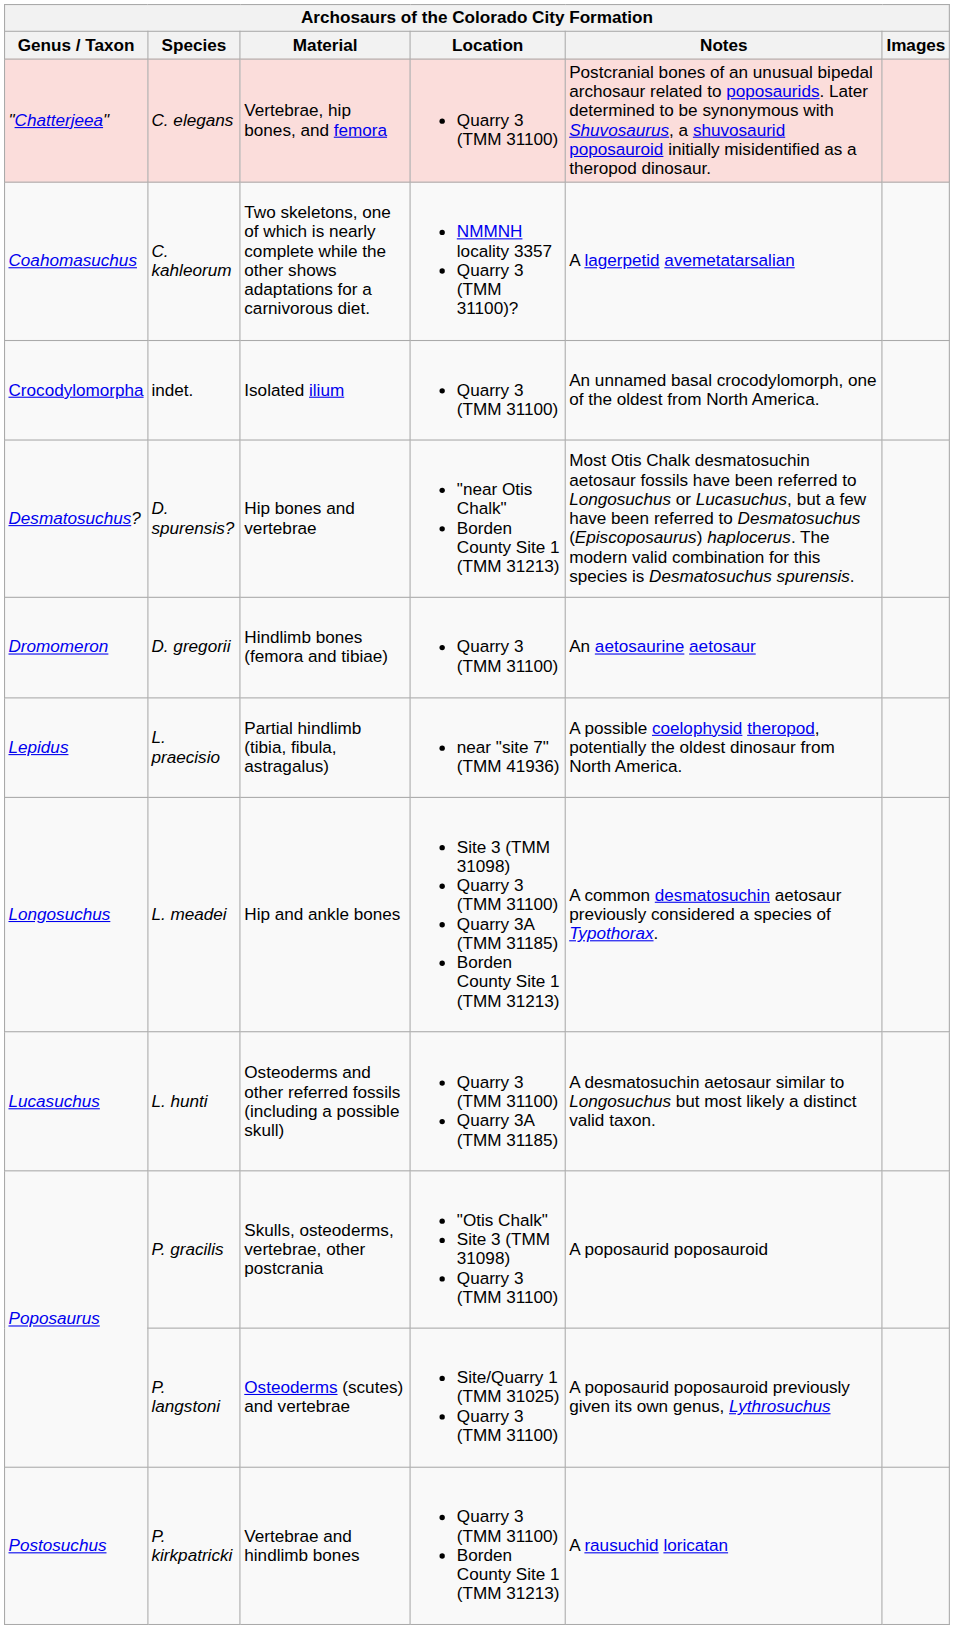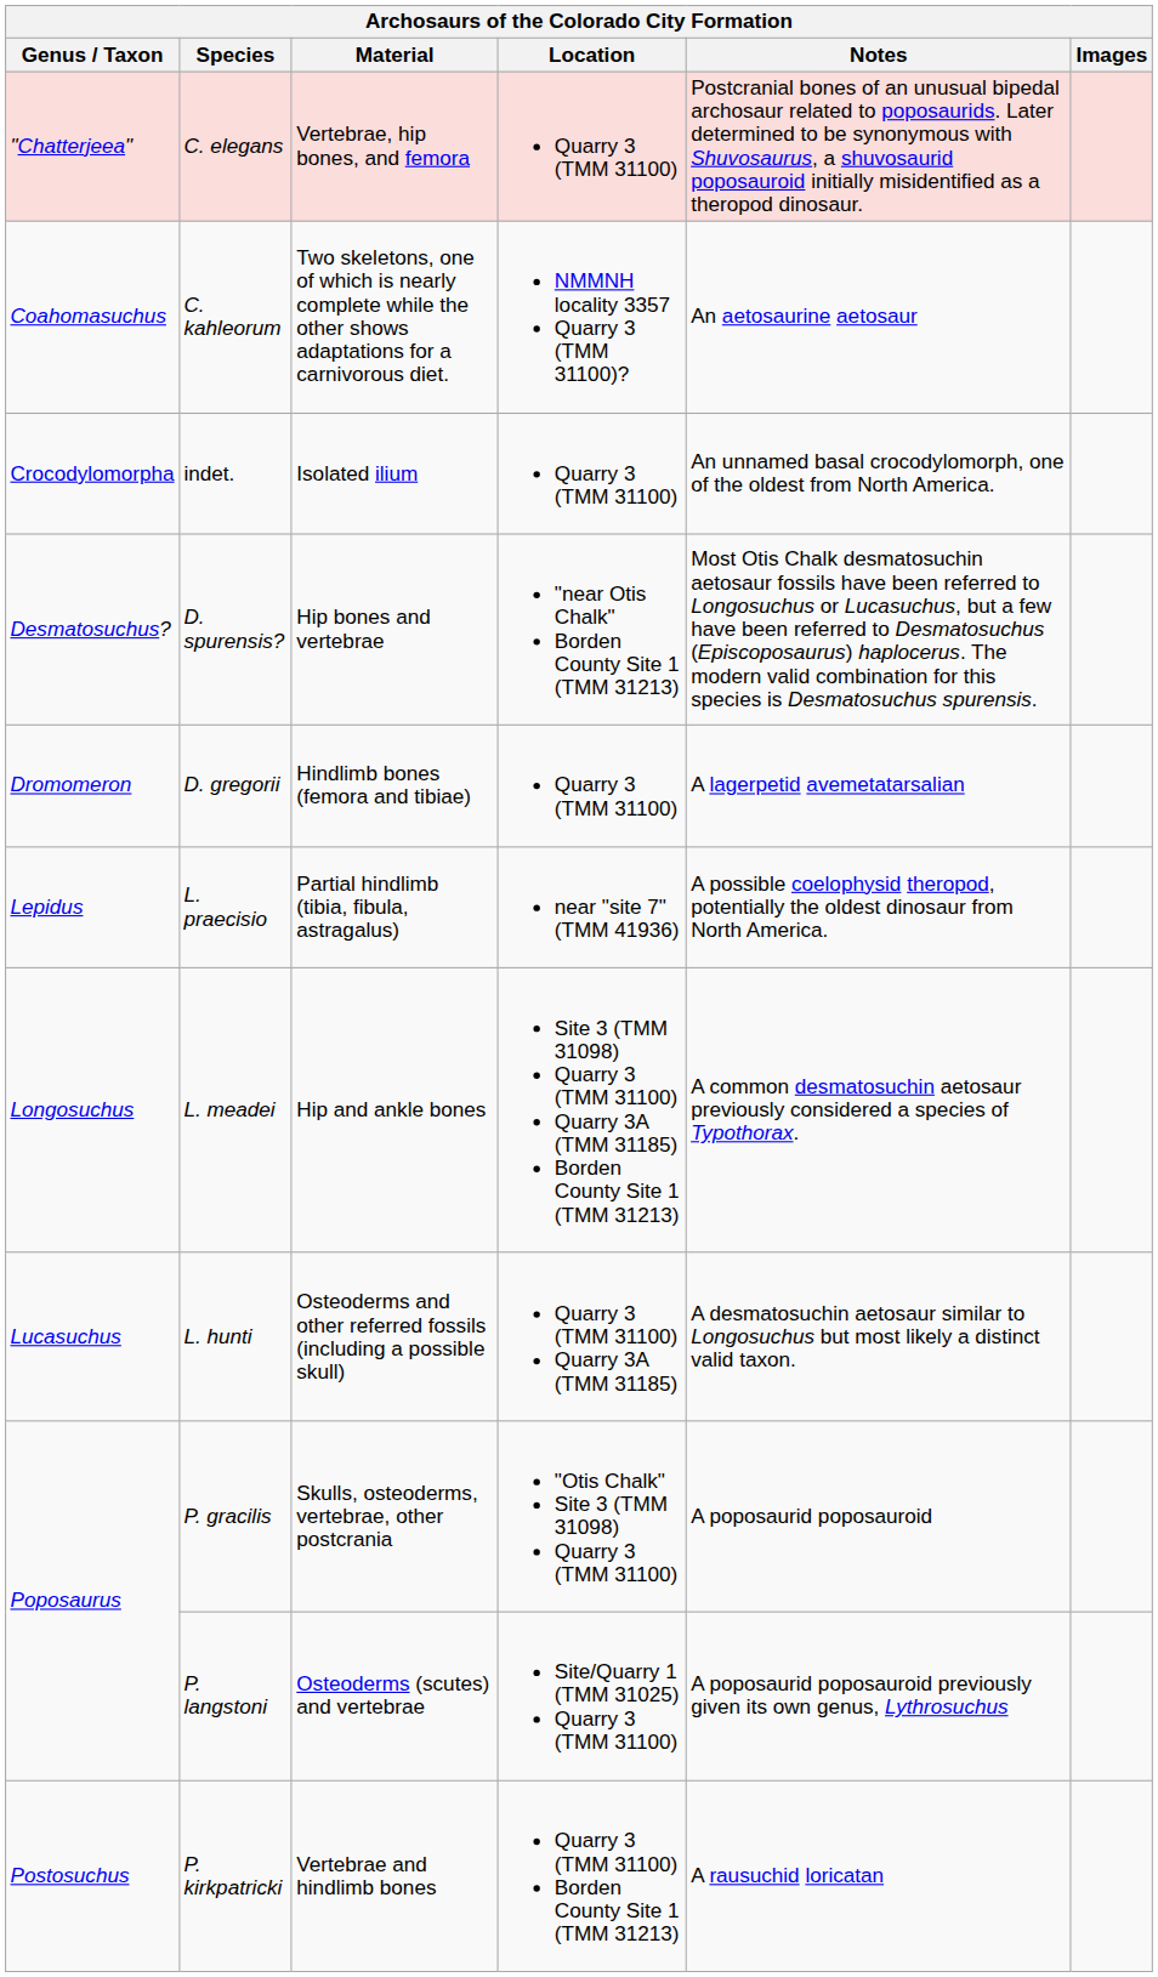C. kahleorum | Notes: A lagerpetid avemetatarsalian -> An aetosaurine aetosaur
D. gregorii | Notes: An aetosaurine aetosaur -> A lagerpetid avemetatarsalian
